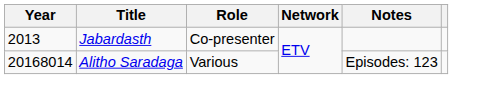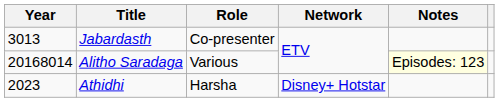Jabardasth | Year: 2013 -> 3013
Alitho Saradaga | Notes: no background -> lightyellow background
+ row: 2023 | Athidhi | Harsha | Disney+ Hotstar
